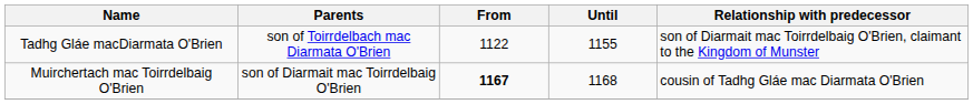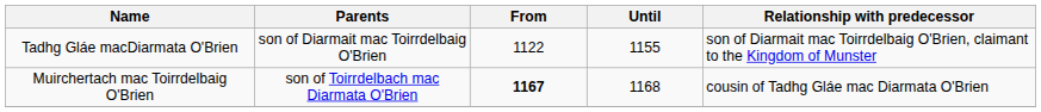Tadhg Gláe macDiarmata O'Brien | Parents: son of Toirrdelbach mac Diarmata O'Brien -> son of Diarmait mac Toirrdelbaig O'Brien
Muirchertach mac Toirrdelbaig O'Brien | Parents: son of Diarmait mac Toirrdelbaig O'Brien -> son of Toirrdelbach mac Diarmata O'Brien
